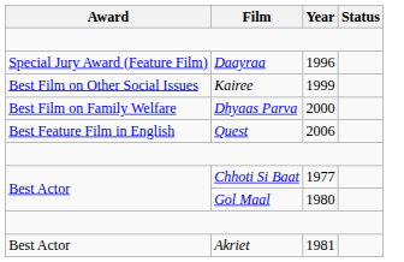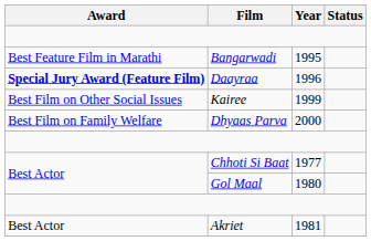+ row: Best Feature Film in Marathi | Bangarwadi | 1995
Daayraa | Award: normal -> bold
- row: Best Feature Film in English | Quest | 2006
